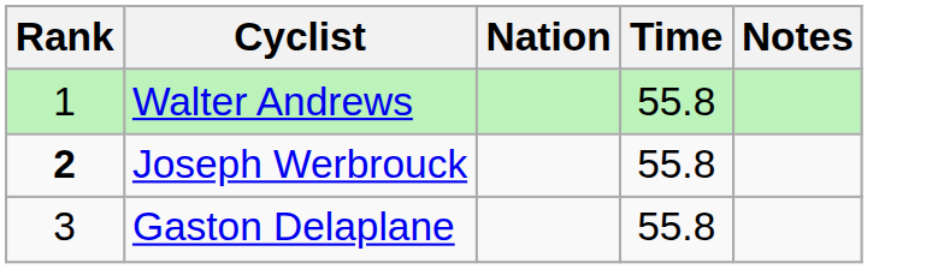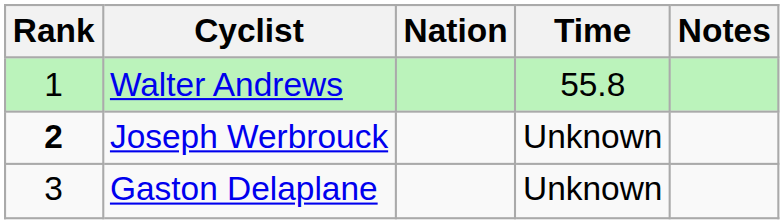Joseph Werbrouck | Time: 55.8 -> Unknown
Gaston Delaplane | Time: 55.8 -> Unknown
